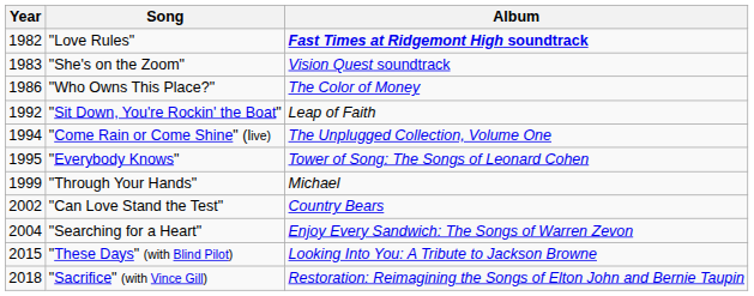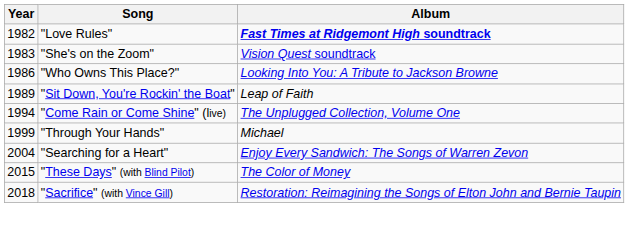"Who Owns This Place?" | Album: The Color of Money -> Looking Into You: A Tribute to Jackson Browne
"Sit Down, You're Rockin' the Boat" | Year: 1992 -> 1989
- row: 1995 | "Everybody Knows" | Tower of Song: The Songs of Leonard Cohen
- row: 2002 | "Can Love Stand the Test" | Country Bears
"These Days" (with Blind Pilot) | Album: Looking Into You: A Tribute to Jackson Browne -> The Color of Money
